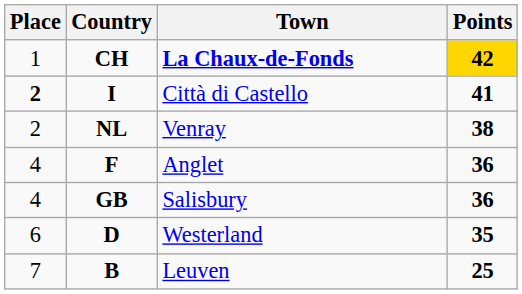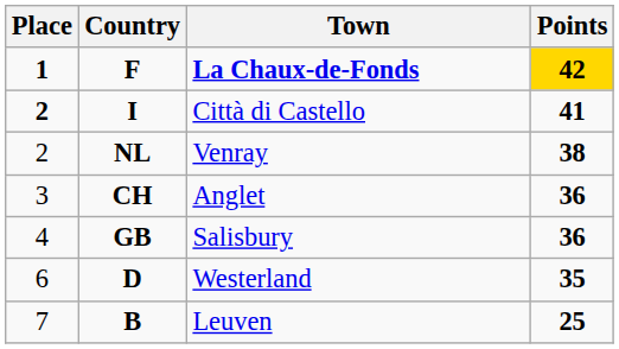La Chaux-de-Fonds | Place: normal -> bold
La Chaux-de-Fonds | Country: CH -> F
Anglet | Place: 4 -> 3
Anglet | Country: F -> CH
